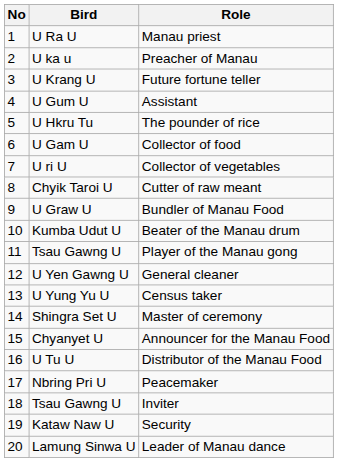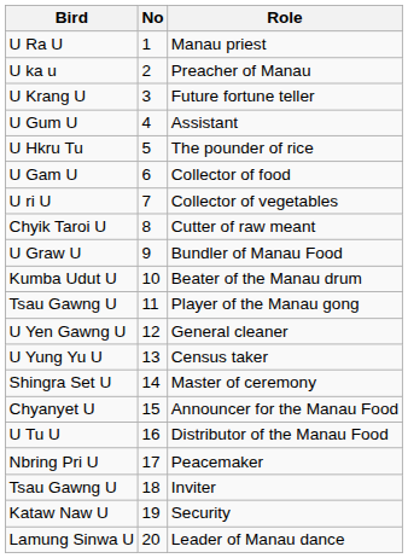columns swapped: No <-> Bird
